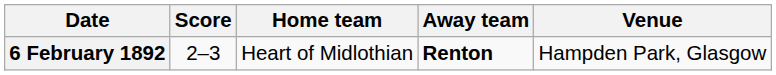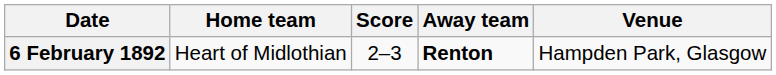columns swapped: Home team <-> Score
